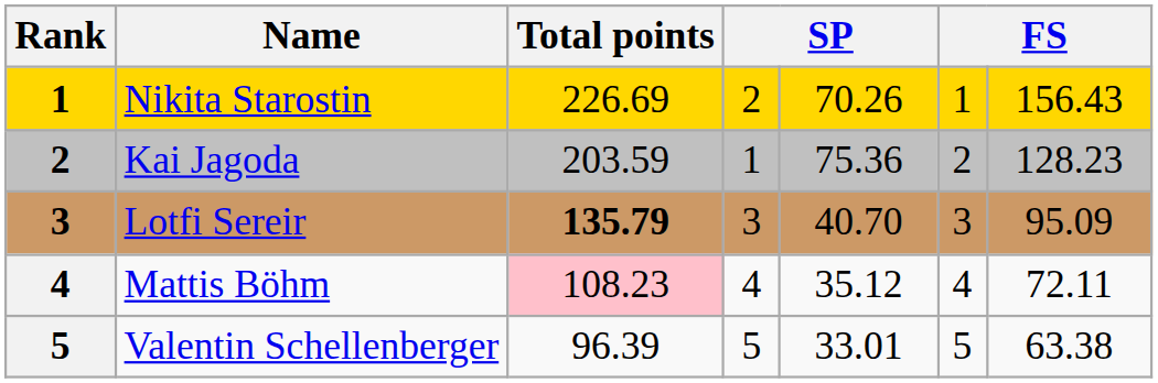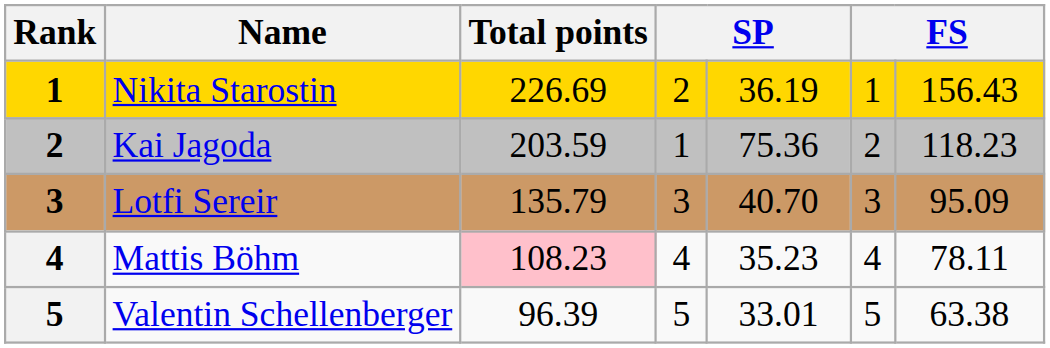Nikita Starostin | column 5: 70.26 -> 36.19
Kai Jagoda | column 7: 128.23 -> 118.23
Lotfi Sereir | Total points: bold -> normal
Mattis Böhm | column 5: 35.12 -> 35.23
Mattis Böhm | column 7: 72.11 -> 78.11
